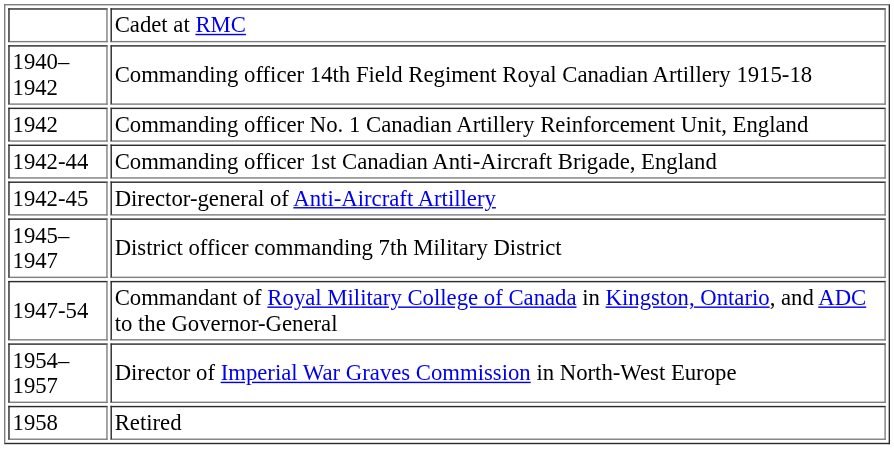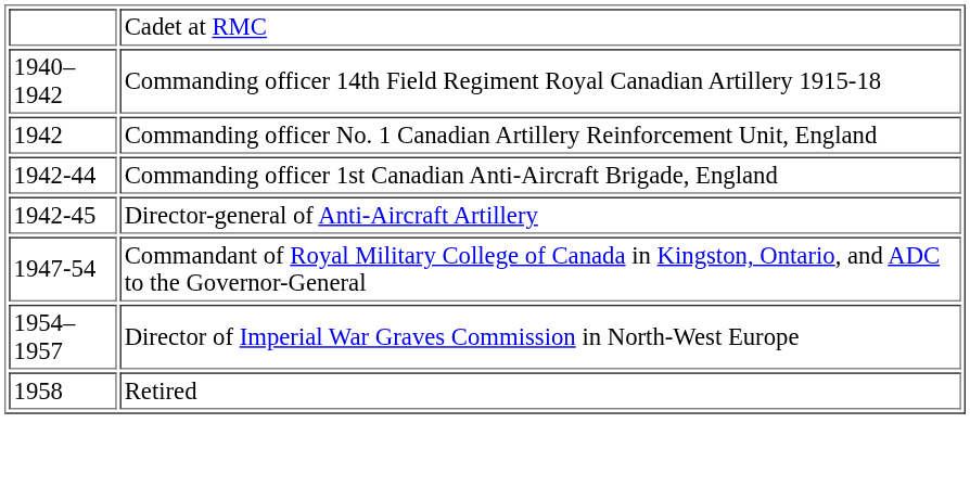- row: 1945–1947 | District officer commanding 7th Military District
